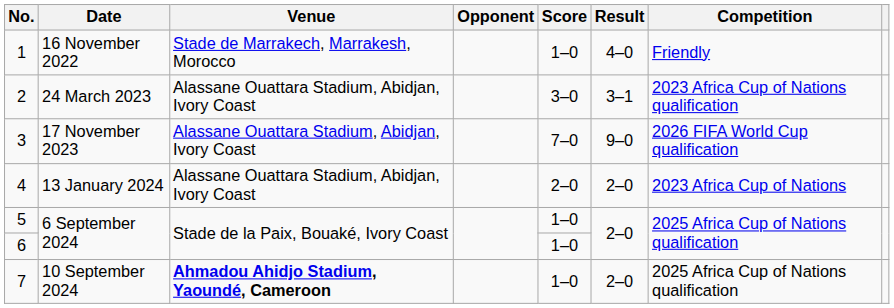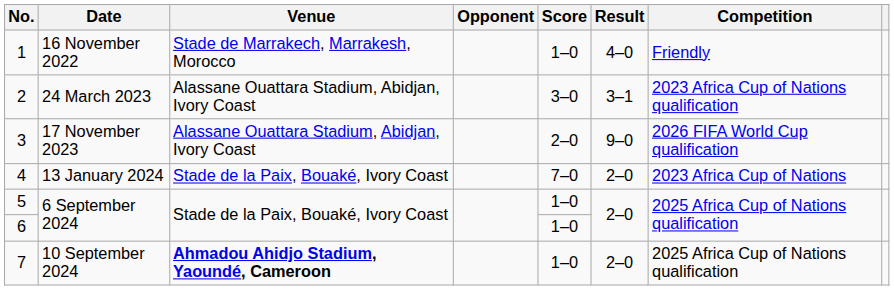3 | Score: 7–0 -> 2–0
4 | Venue: Alassane Ouattara Stadium, Abidjan, Ivory Coast -> Stade de la Paix, Bouaké, Ivory Coast
4 | Score: 2–0 -> 7–0
